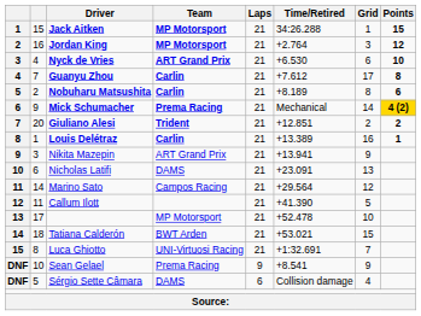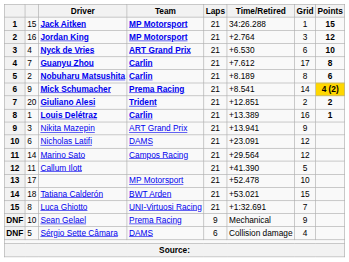Mick Schumacher | Time/Retired: Mechanical -> +8.541
Nicholas Latifi | Grid: 13 -> 12
Sean Gelael | Time/Retired: +8.541 -> Mechanical
